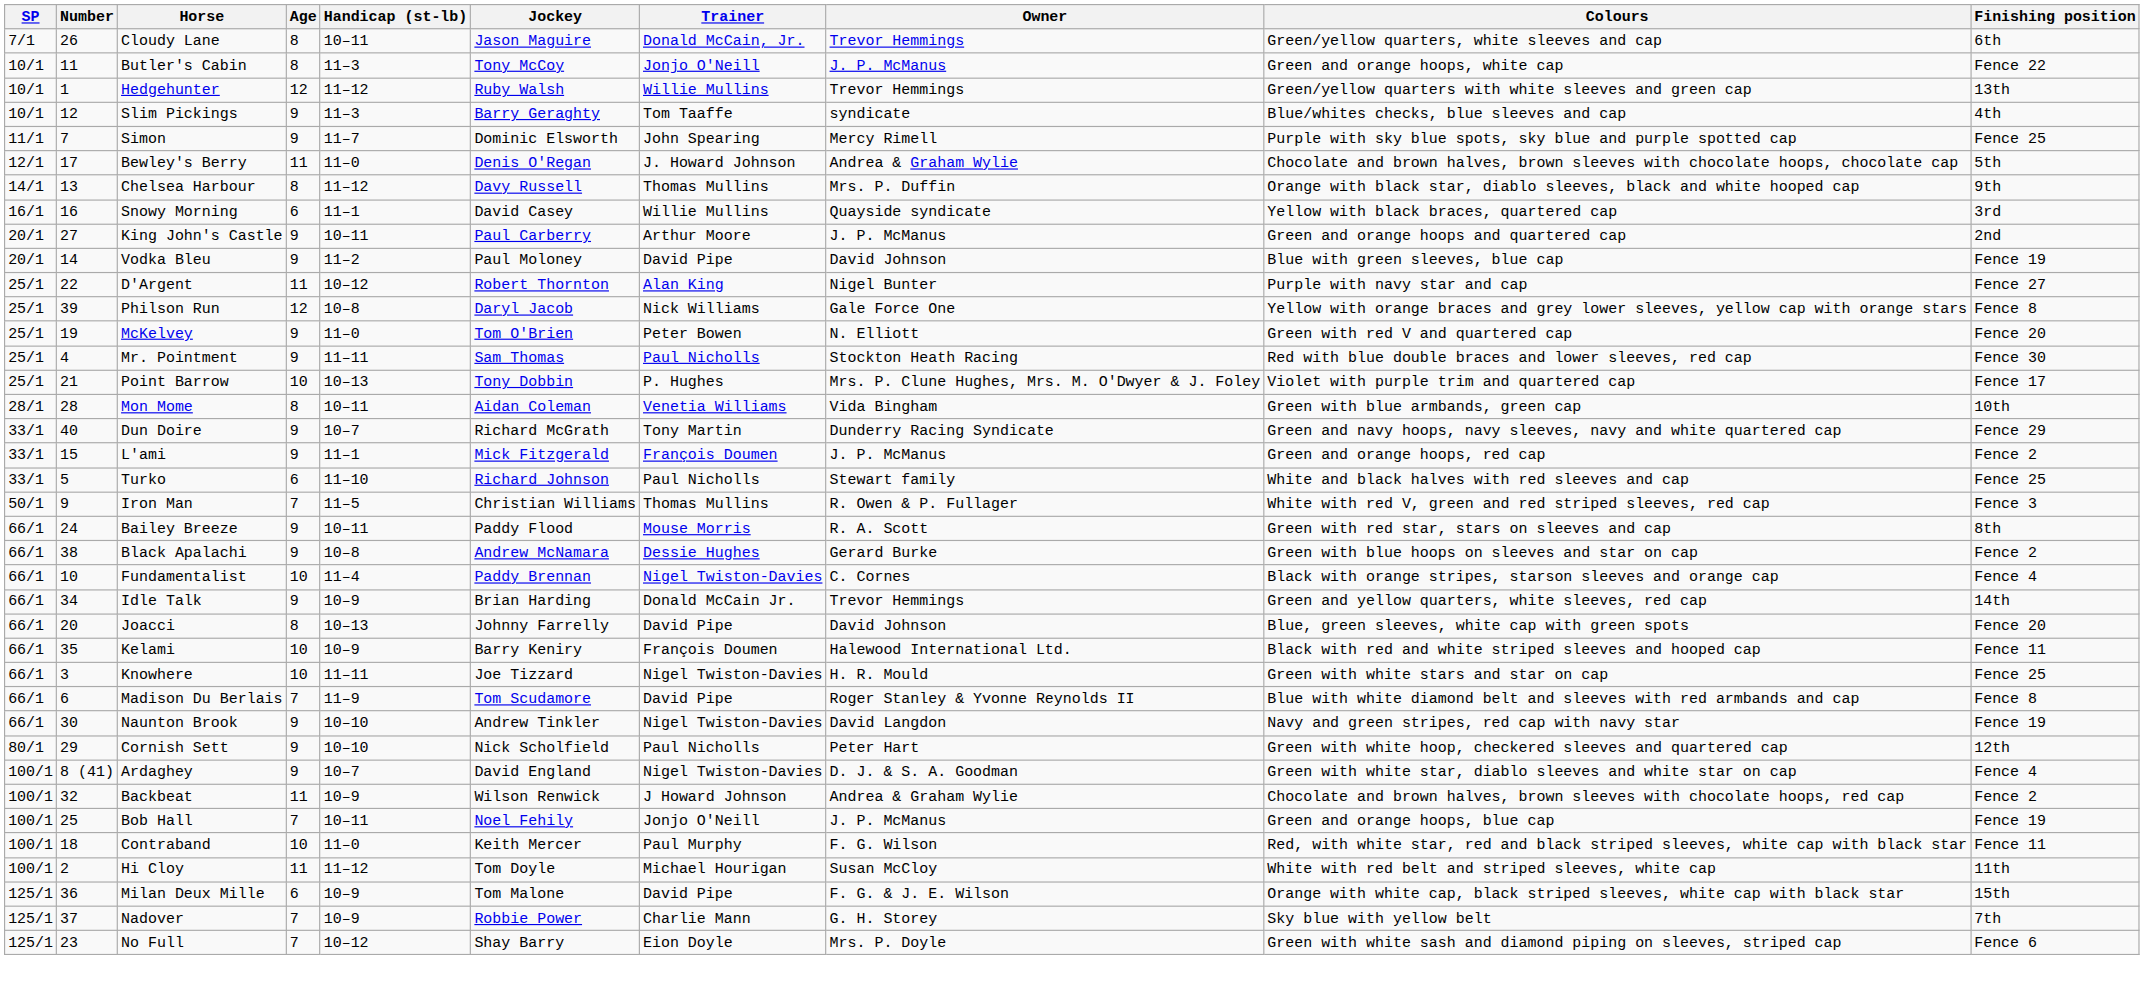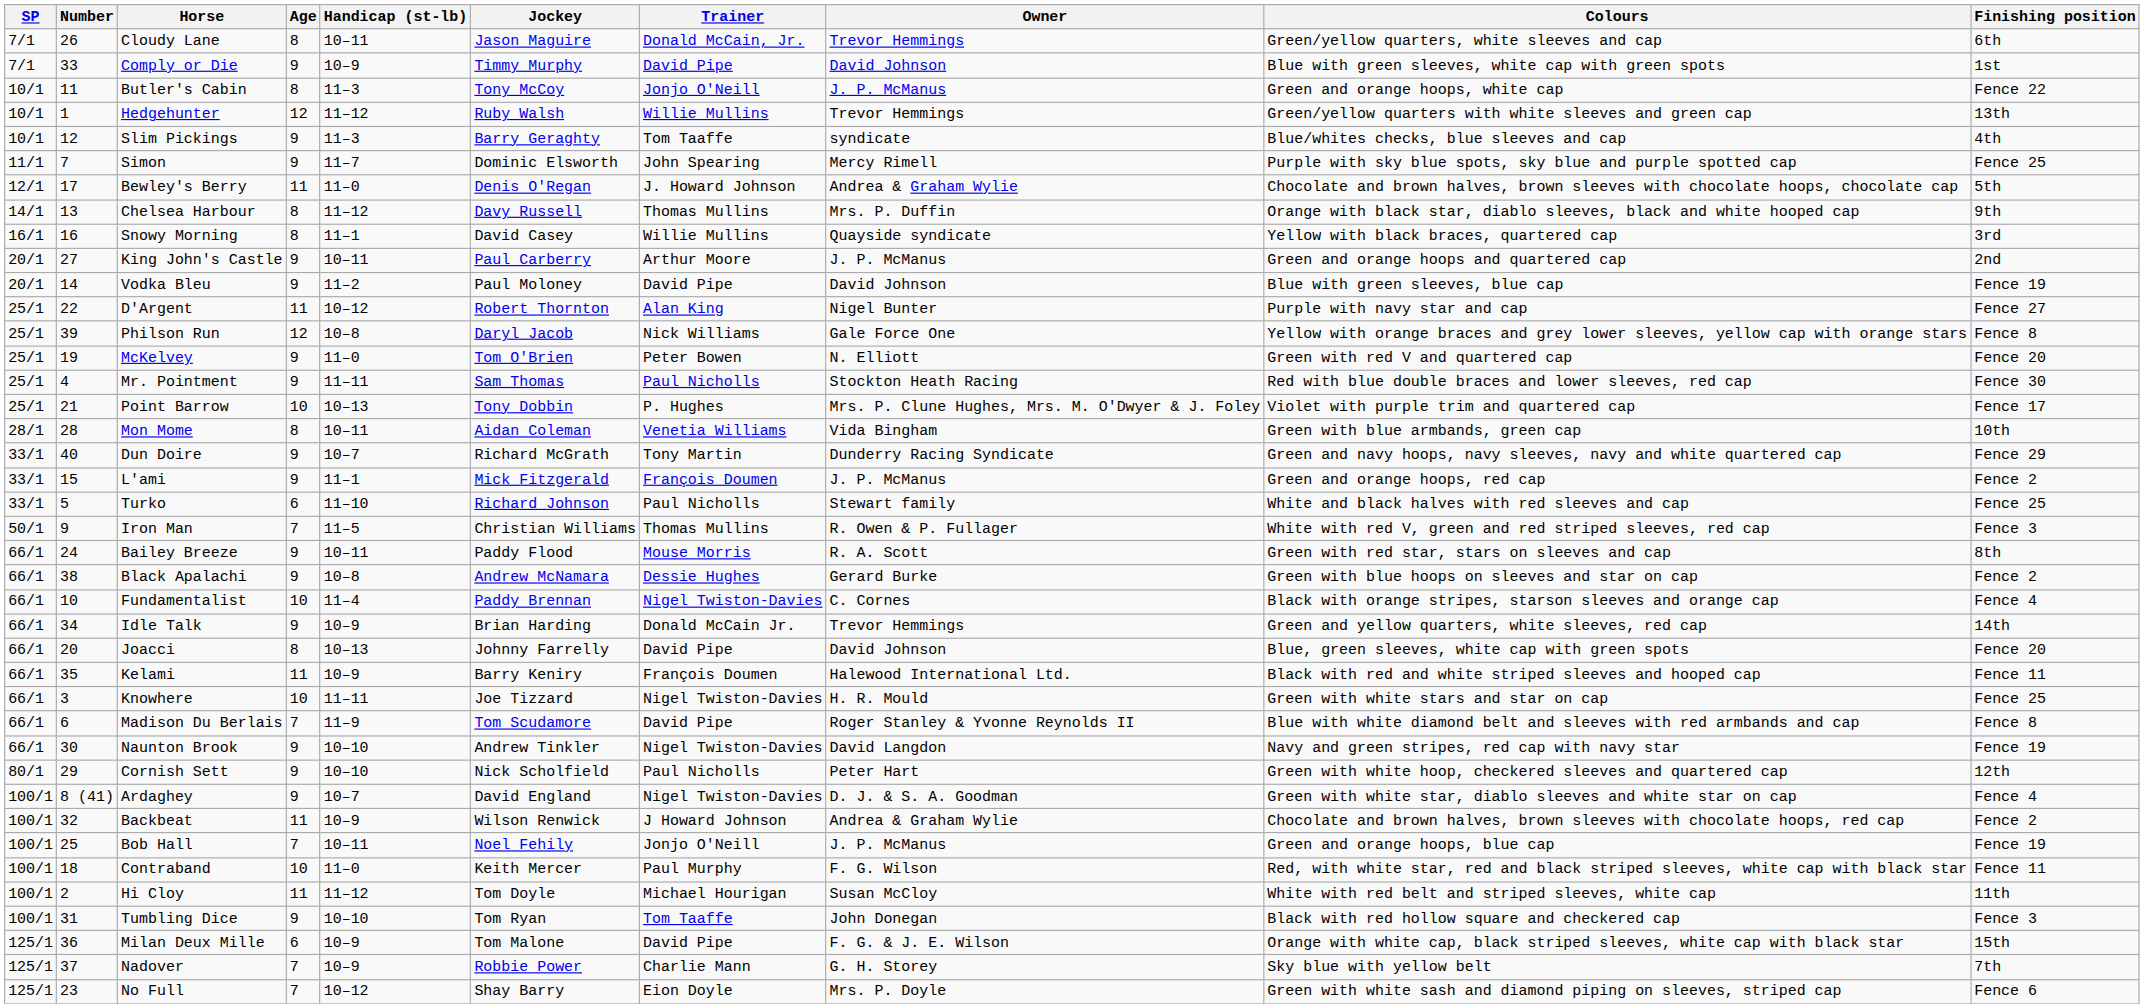+ row: 7/1 | 33 | Comply or Die | 9 | 10–9 | Timmy Murphy | David Pipe | David Johnson | Blue with green sleeves, white cap with green spots | 1st
Snowy Morning | Age: 6 -> 8
Kelami | Age: 10 -> 11
+ row: 100/1 | 31 | Tumbling Dice | 9 | 10–10 | Tom Ryan | Tom Taaffe | John Donegan | Black with red hollow square and checkered cap | Fence 3
